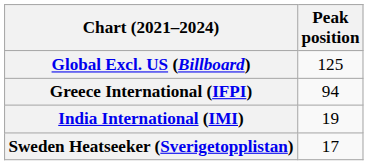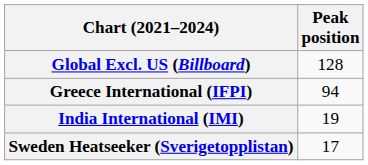Global Excl. US (Billboard) | Peak position: 125 -> 128
